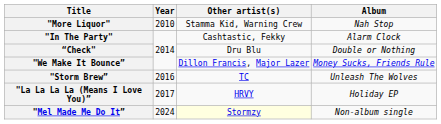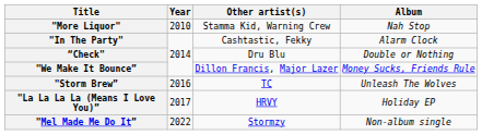"Mel Made Me Do It” | Year: 2024 -> 2022
"Mel Made Me Do It” | Other artist(s): lightyellow background -> no background
